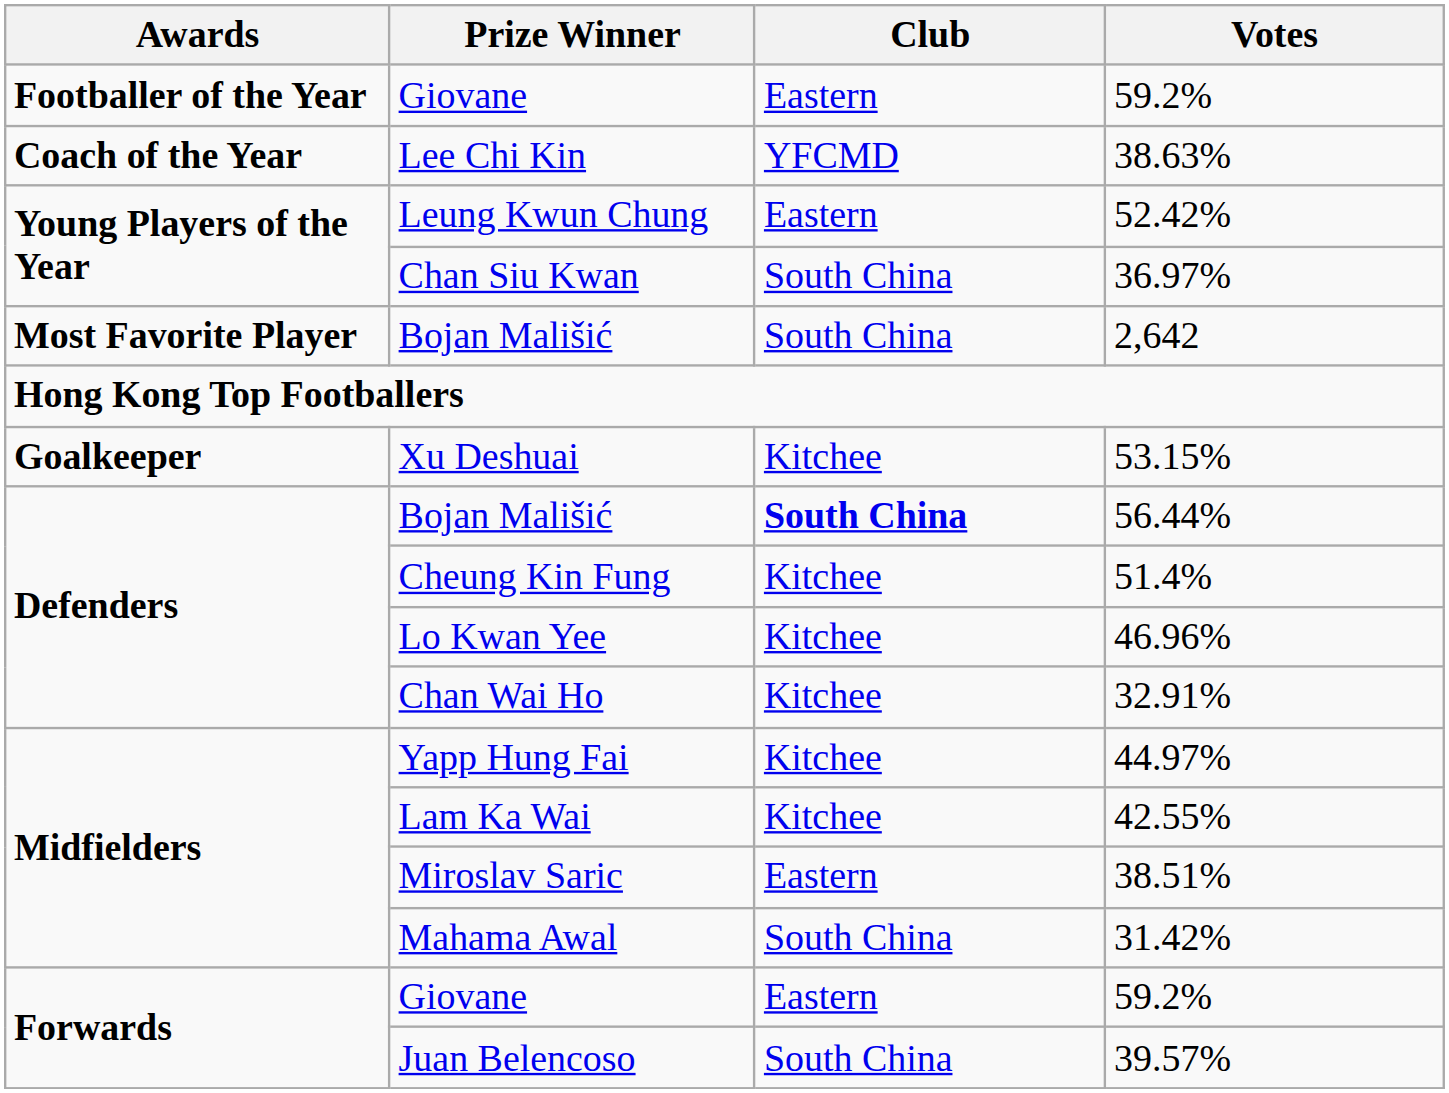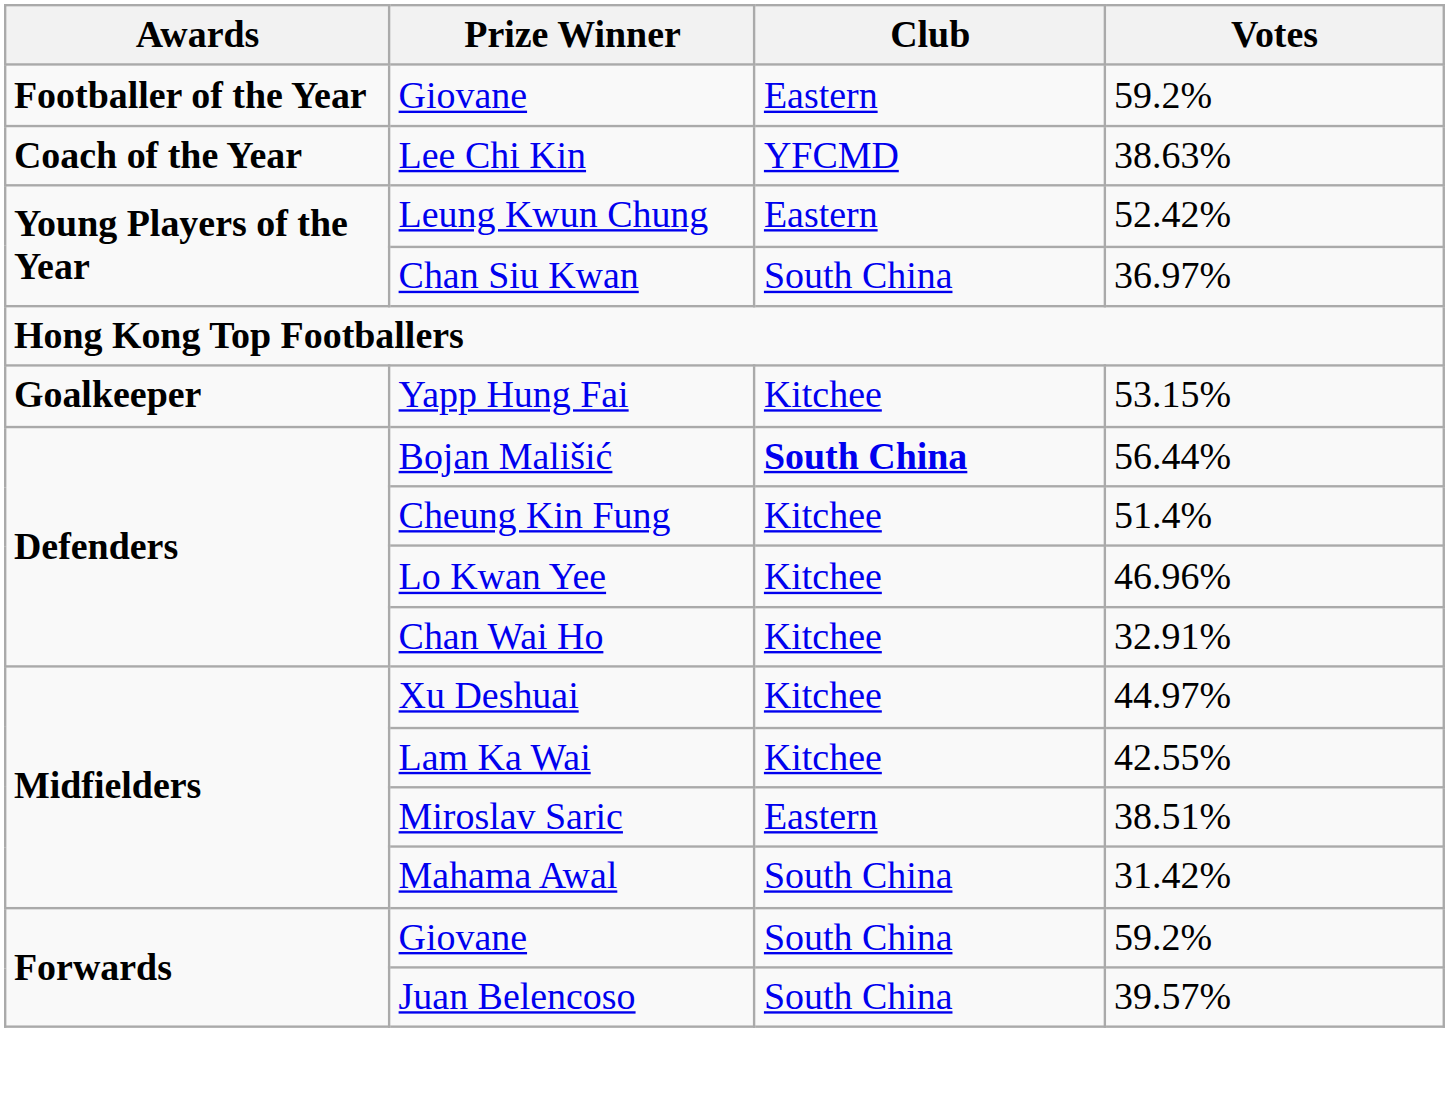- row: Most Favorite Player | Bojan Mališić | South China | 2,642
53.15% | Prize Winner: Xu Deshuai -> Yapp Hung Fai
44.97% | Prize Winner: Yapp Hung Fai -> Xu Deshuai
Forwards / 59.2% | Club: Eastern -> South China
